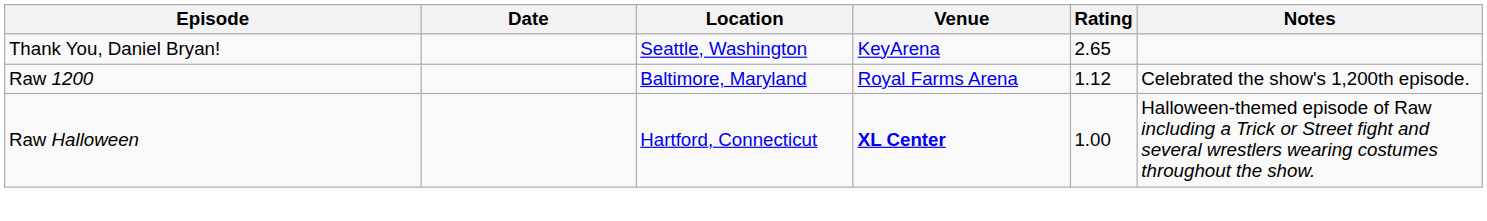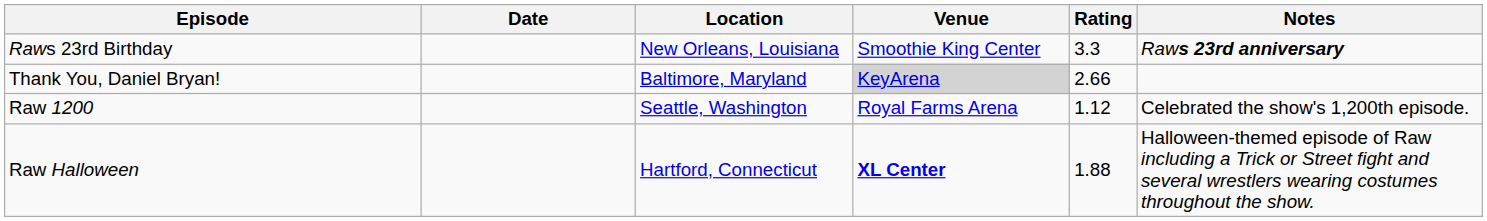+ row: Raws 23rd Birthday | New Orleans, Louisiana | Smoothie King Center | 3.3 | Raws 23rd anniversary
Thank You, Daniel Bryan! | Location: Seattle, Washington -> Baltimore, Maryland
Thank You, Daniel Bryan! | Venue: no background -> lightgrey background
Thank You, Daniel Bryan! | Rating: 2.65 -> 2.66
Raw 1200 | Location: Baltimore, Maryland -> Seattle, Washington
Raw Halloween | Rating: 1.00 -> 1.88
